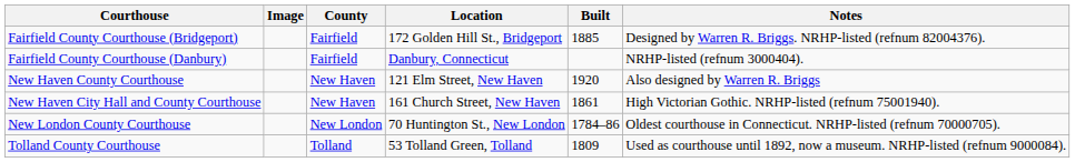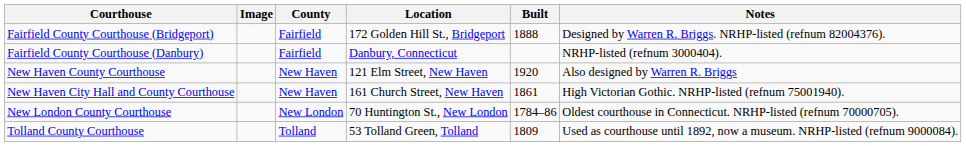Fairfield County Courthouse (Bridgeport) | Built: 1885 -> 1888
